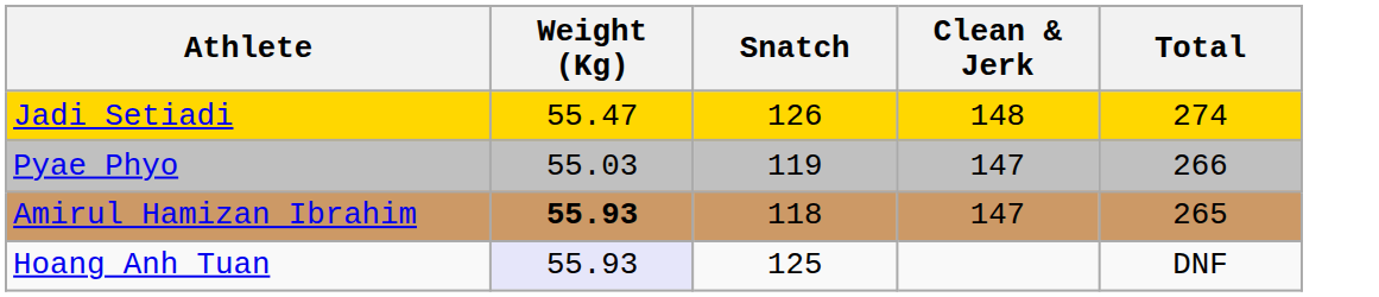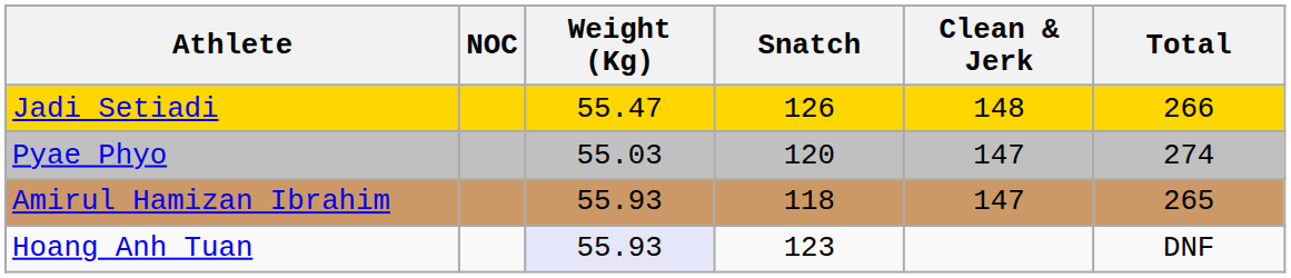+ column: NOC
Jadi Setiadi | Total: 274 -> 266
Pyae Phyo | Snatch: 119 -> 120
Pyae Phyo | Total: 266 -> 274
Amirul Hamizan Ibrahim | Weight (Kg): bold -> normal
Hoang Anh Tuan | Snatch: 125 -> 123
